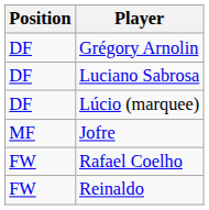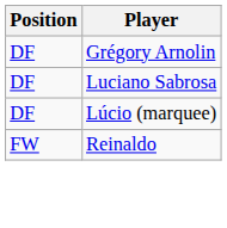- row: MF | Jofre
- row: FW | Rafael Coelho
